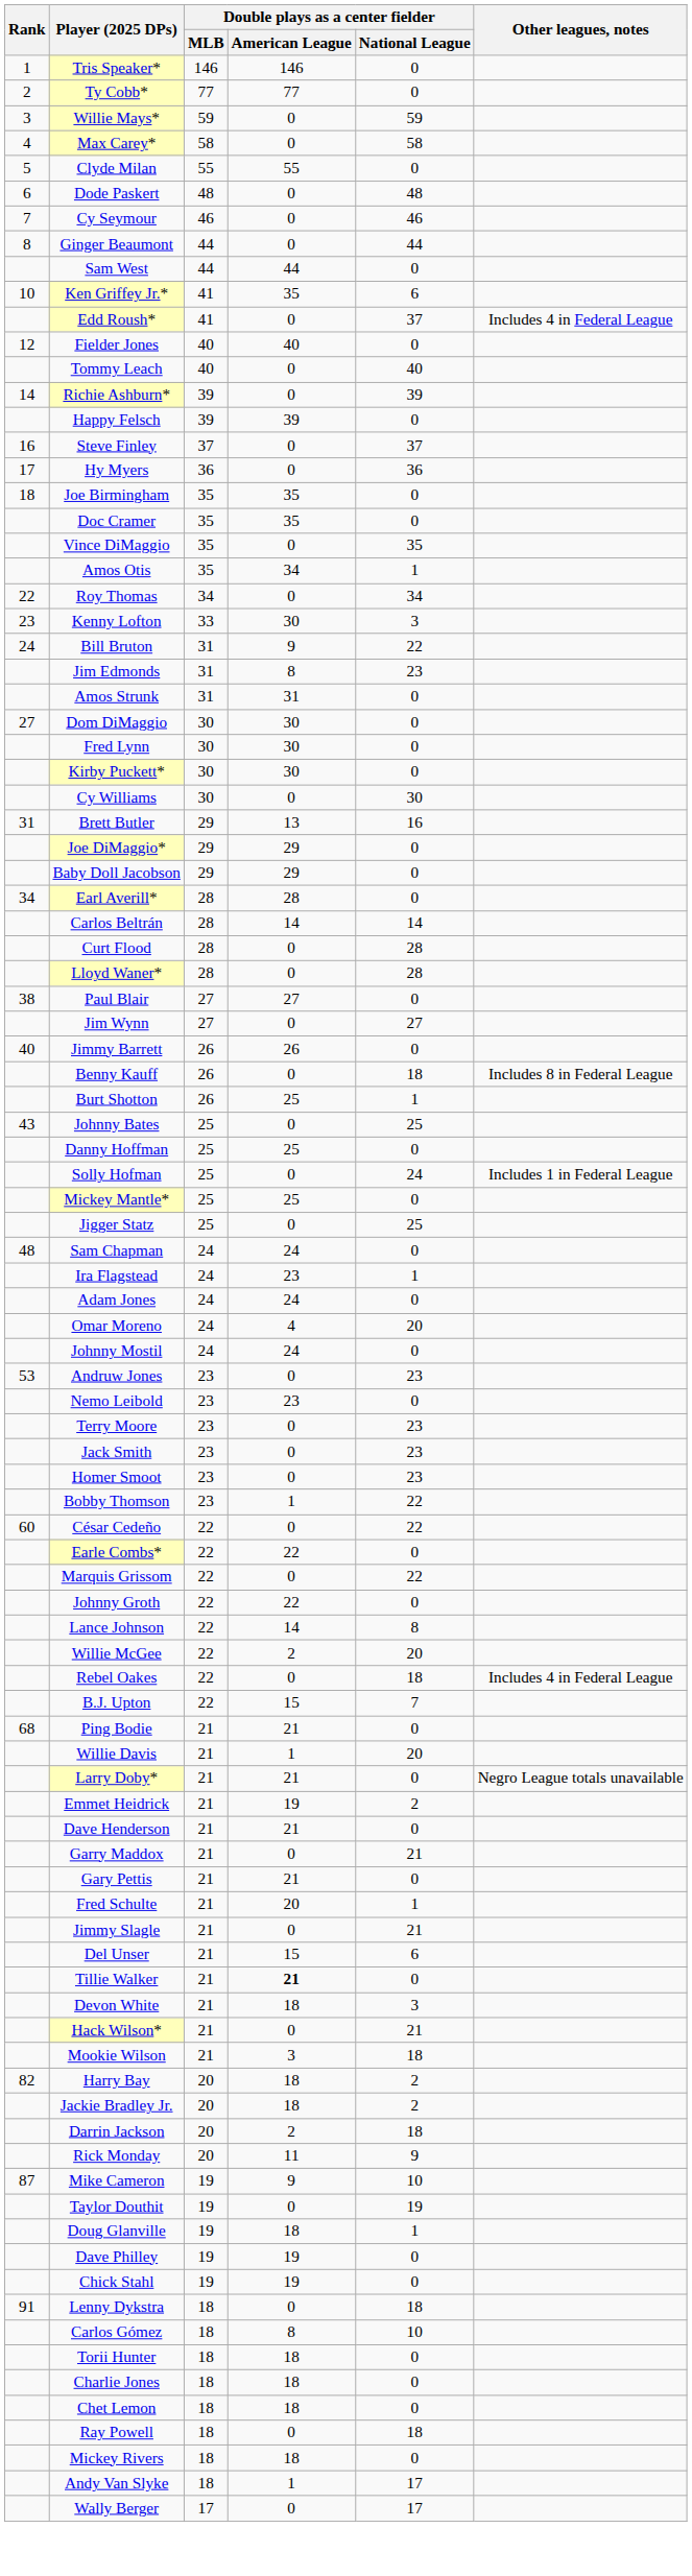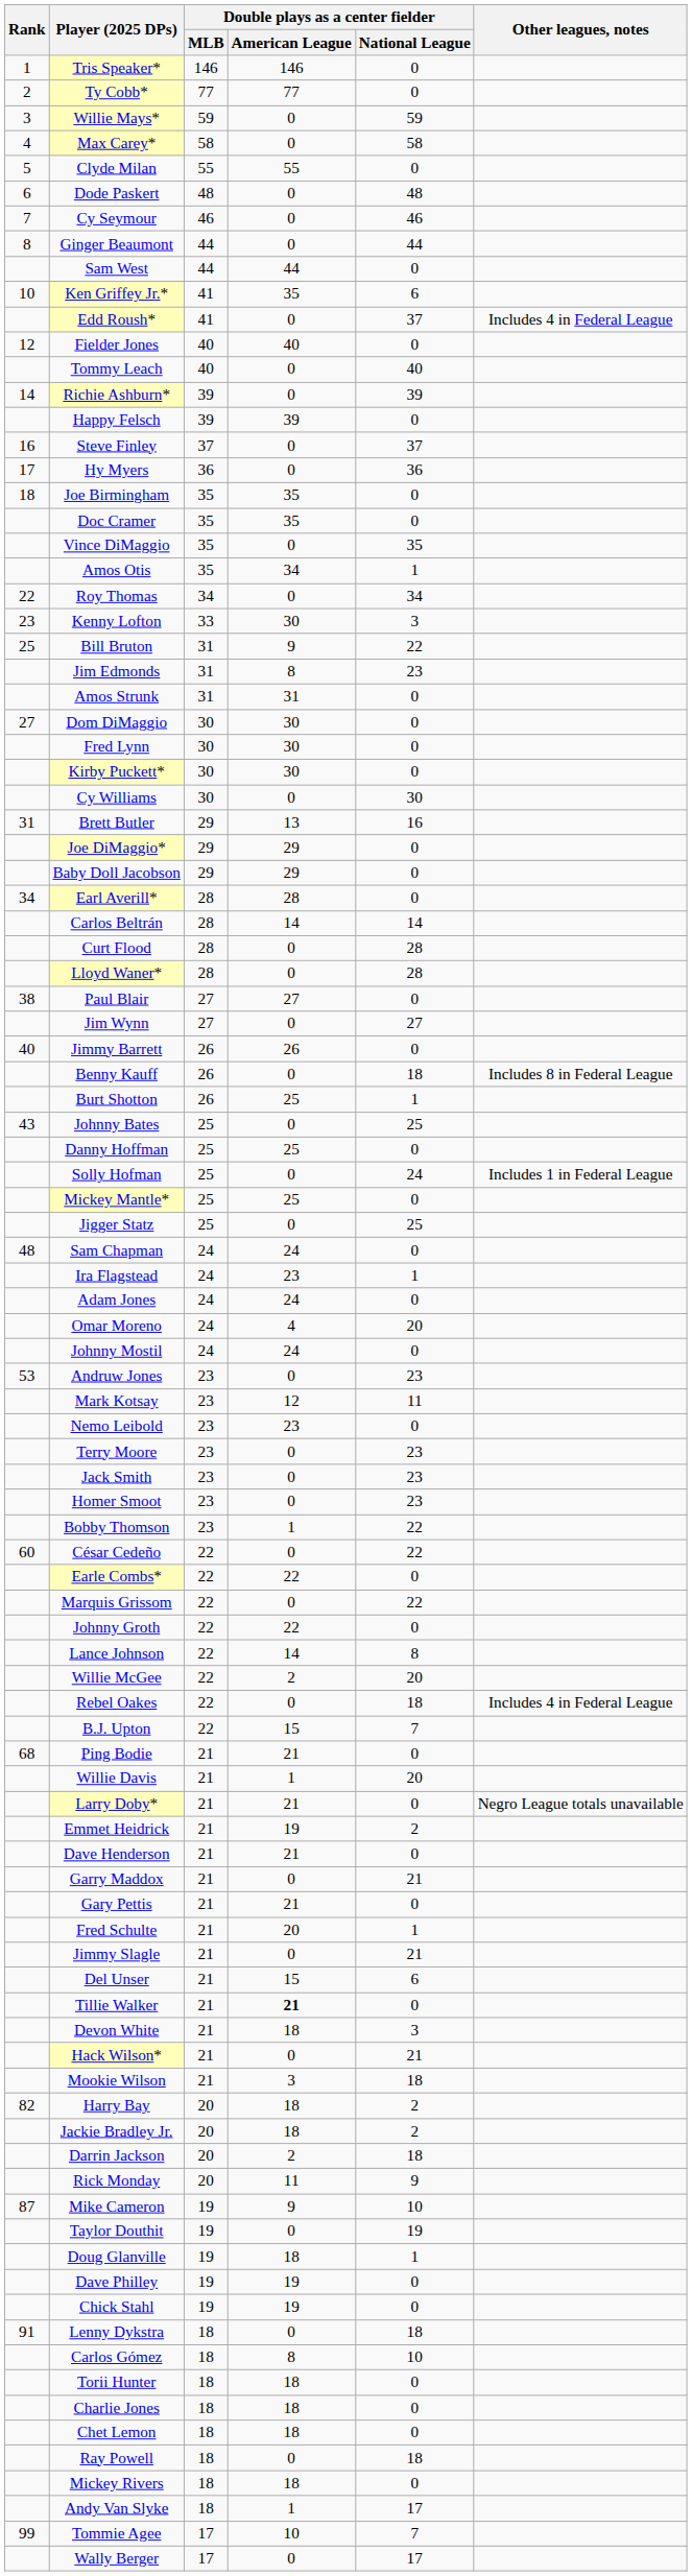Bill Bruton | Rank: 24 -> 25
+ row: Mark Kotsay | 23 | 12 | 11
+ row: 99 | Tommie Agee | 17 | 10 | 7
